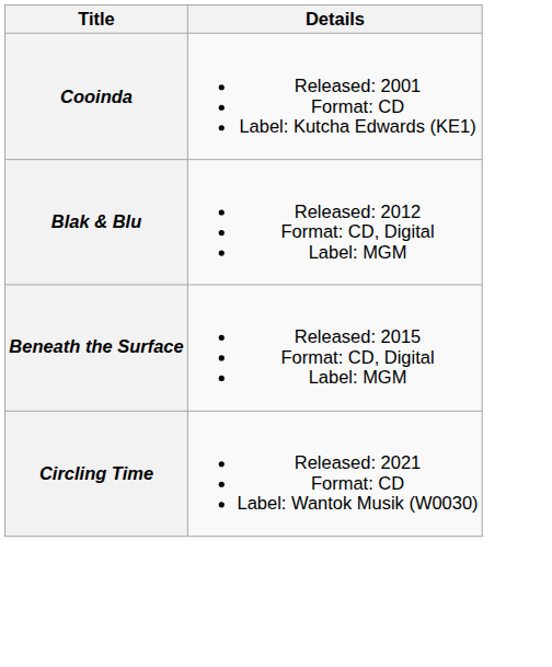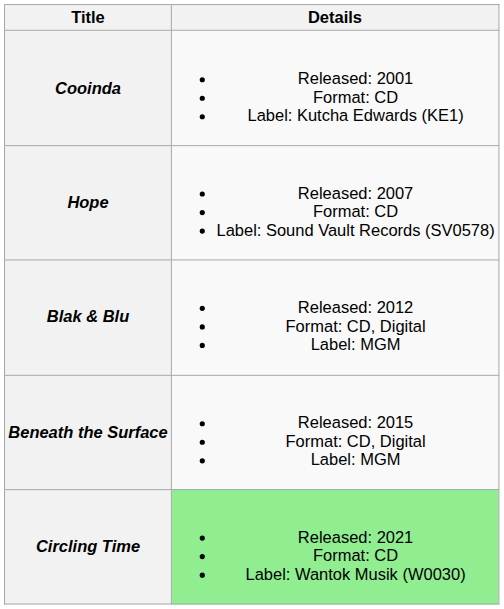+ row: Hope | Released: 2007 Format: CD Label: Sound Vault Records (SV0578)
Circling Time | Details: no background -> lightgreen background
